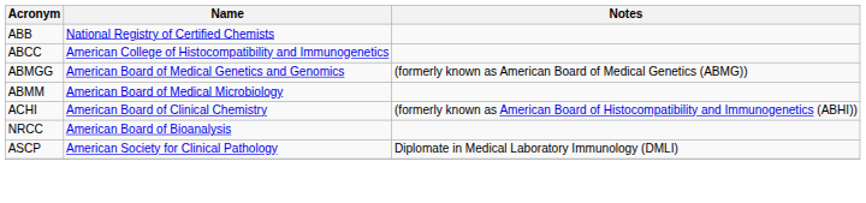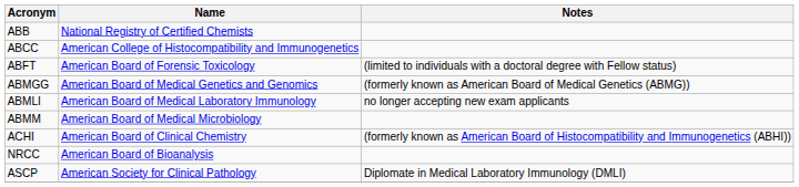+ row: ABFT | American Board of Forensic Toxicology | (limited to individuals with a doctoral degree with Fellow status)
+ row: ABMLI | American Board of Medical Laboratory Immunology | no longer accepting new exam applicants
